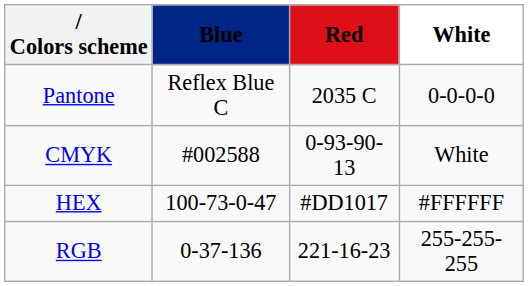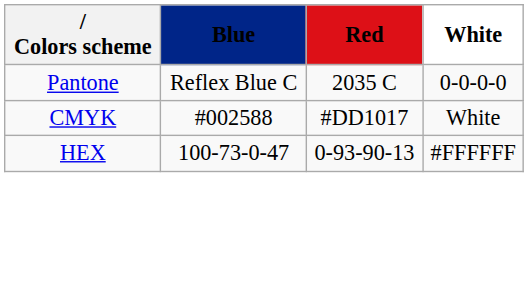CMYK | Red: 0-93-90-13 -> #DD1017
HEX | Red: #DD1017 -> 0-93-90-13
- row: RGB | 0-37-136 | 221-16-23 | 255-255-255
